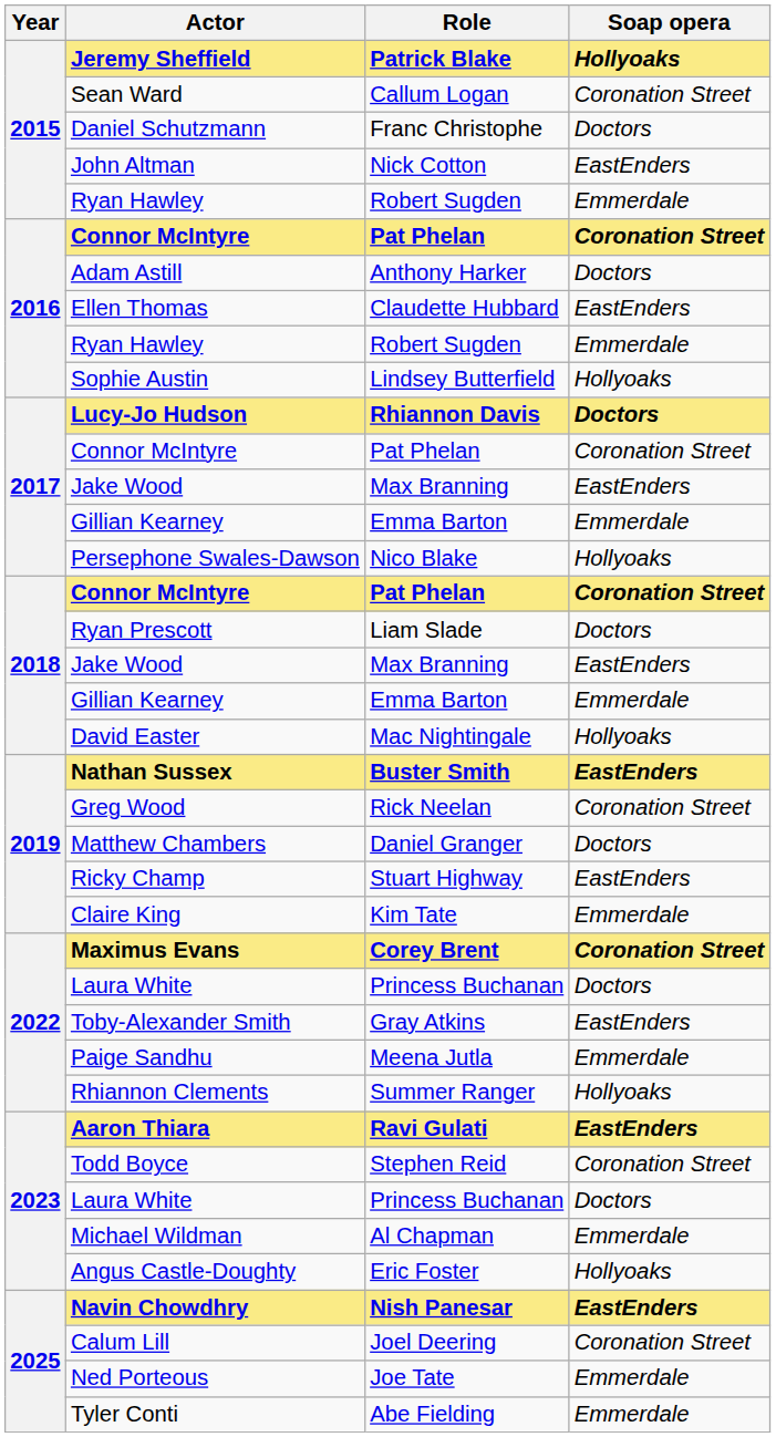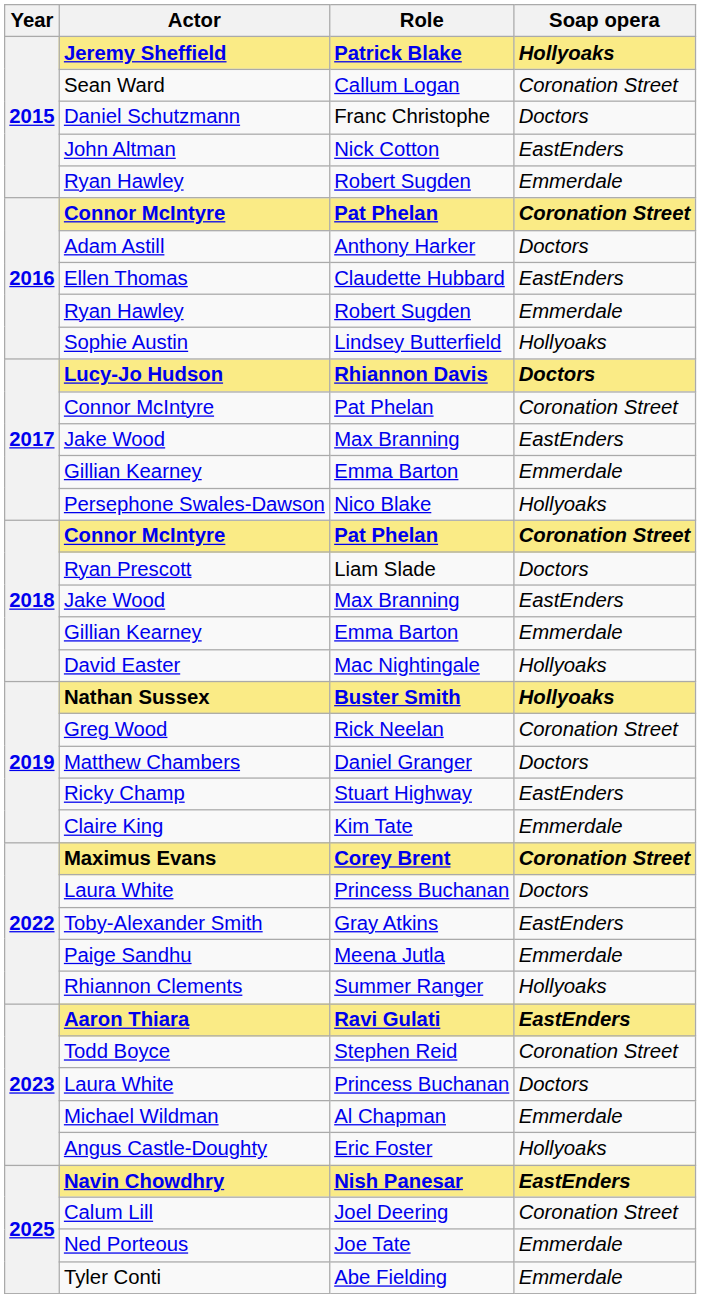Nathan Sussex | Soap opera: EastEnders -> Hollyoaks
